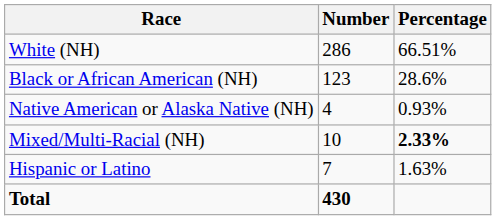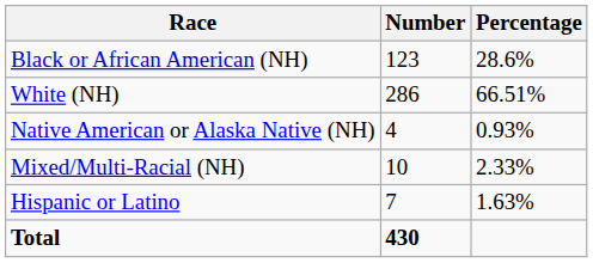rows swapped: White (NH) <-> Black or African American (NH)
Mixed/Multi-Racial (NH) | Percentage: bold -> normal
